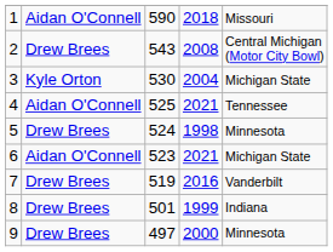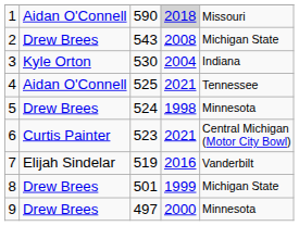1 | column 4: no background -> lightgrey background
2 | column 5: Central Michigan (Motor City Bowl) -> Michigan State
3 | column 5: Michigan State -> Indiana
6 | column 2: Aidan O'Connell -> Curtis Painter
6 | column 5: Michigan State -> Central Michigan (Motor City Bowl)
7 | column 2: Drew Brees -> Elijah Sindelar
8 | column 5: Indiana -> Michigan State
